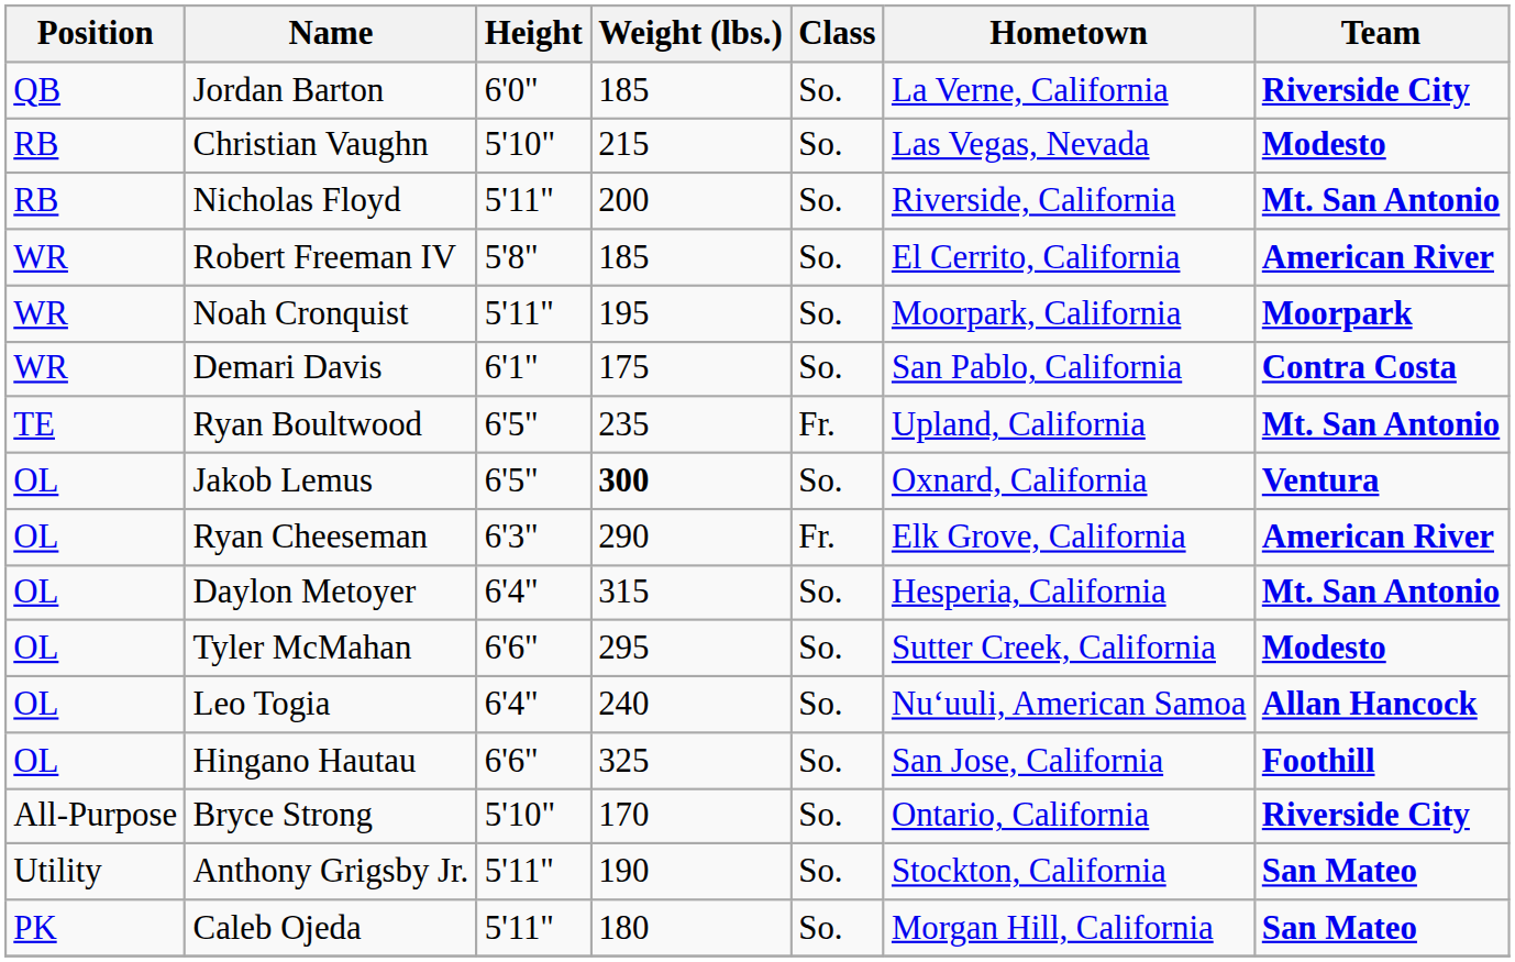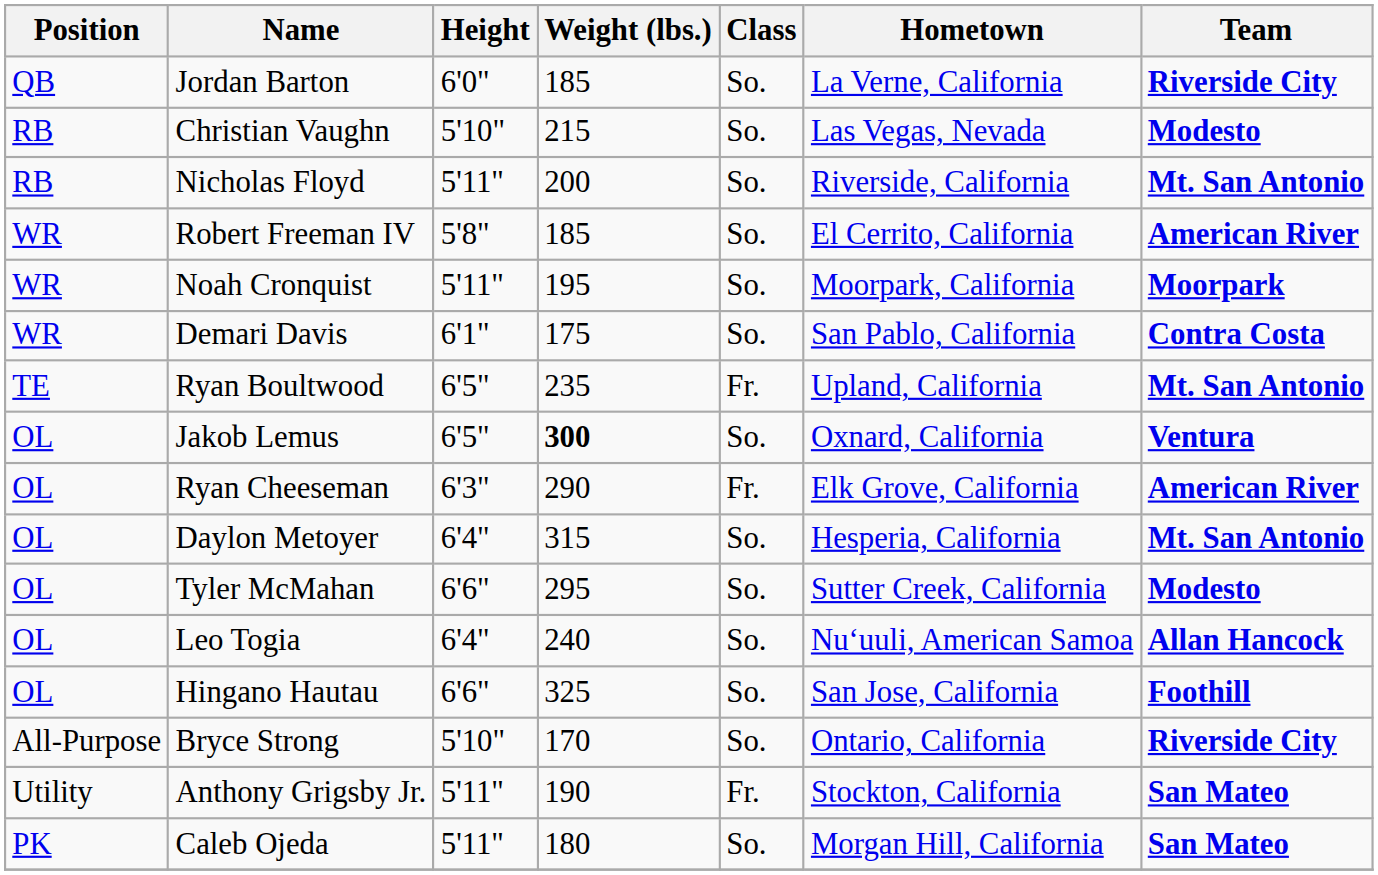Anthony Grigsby Jr. | Class: So. -> Fr.
